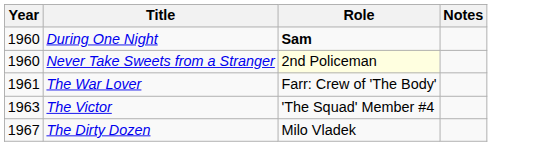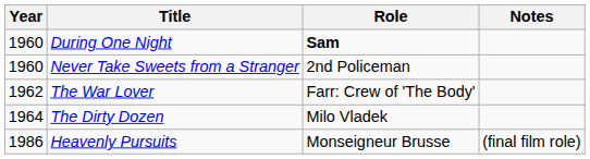Never Take Sweets from a Stranger | Role: lightyellow background -> no background
The War Lover | Year: 1961 -> 1962
- row: 1963 | The Victor | 'The Squad' Member #4
The Dirty Dozen | Year: 1967 -> 1964
+ row: 1986 | Heavenly Pursuits | Monseigneur Brusse | (final film role)
